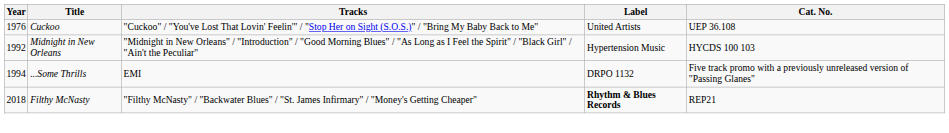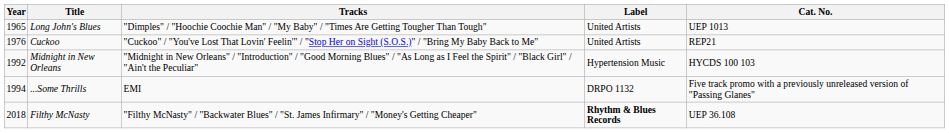+ row: 1965 | Long John's Blues | "Dimples" / "Hoochie Coochie Man" / "My Baby" / "Times Are Getting Tougher Than Tough" | United Artists | UEP 1013
Cuckoo | Cat. No.: UEP 36.108 -> REP21
Filthy McNasty | Cat. No.: REP21 -> UEP 36.108
